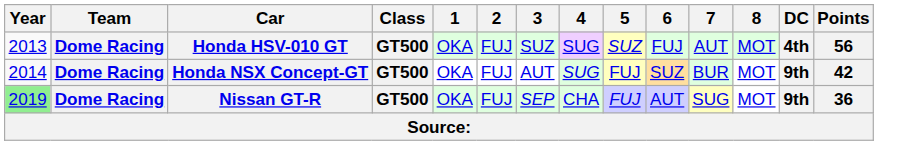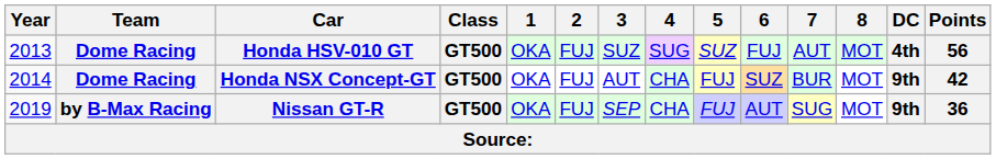Honda NSX Concept-GT | 4: SUG -> CHA
Nissan GT-R | Year: lightgreen background -> no background
Nissan GT-R | Team: Dome Racing -> by B-Max Racing
